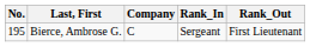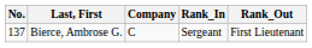Bierce, Ambrose G. | No.: 195 -> 137
